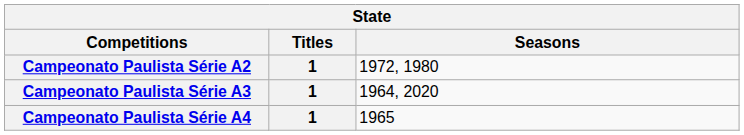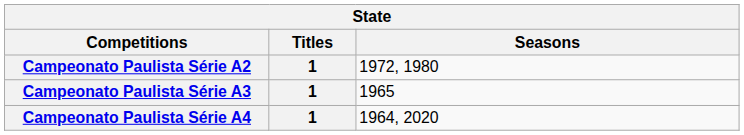Campeonato Paulista Série A3 | Seasons: 1964, 2020 -> 1965
Campeonato Paulista Série A4 | Seasons: 1965 -> 1964, 2020
